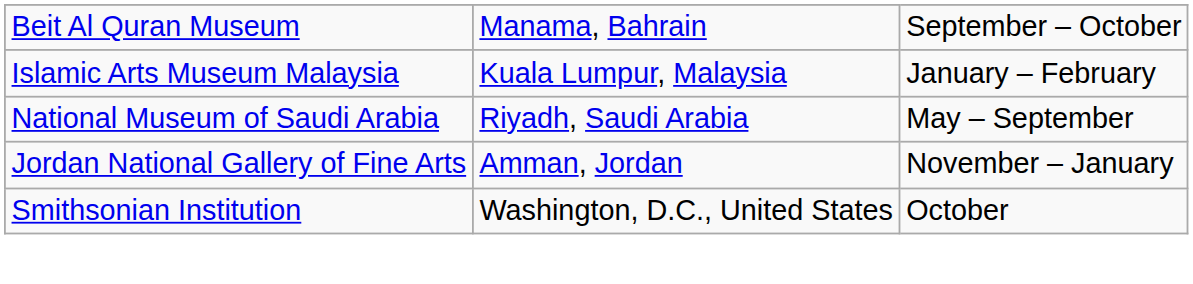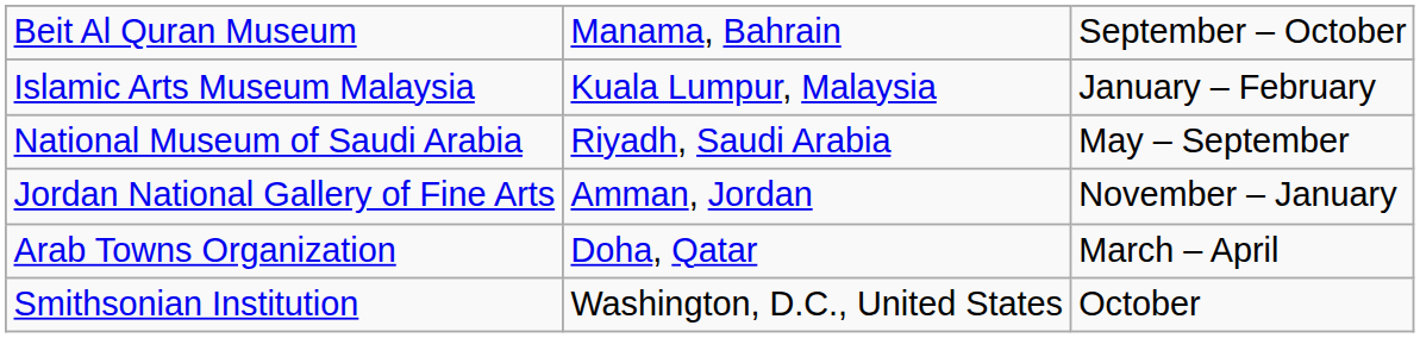+ row: Arab Towns Organization | Doha, Qatar | March – April
